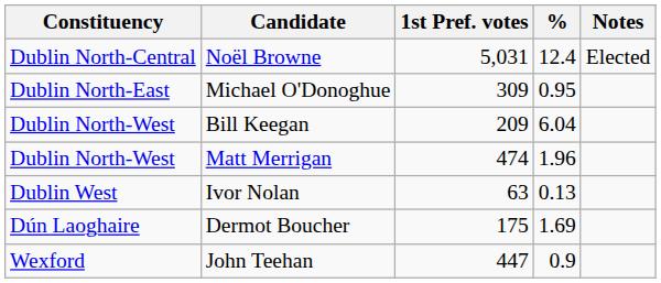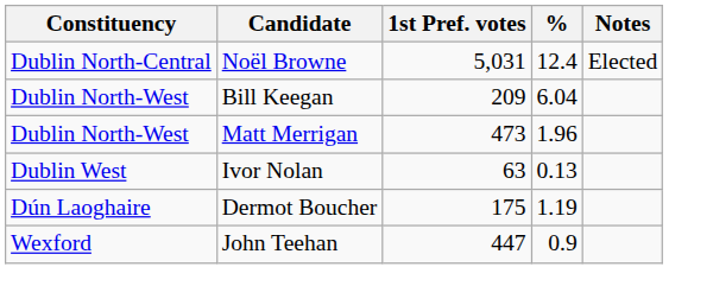- row: Dublin North-East | Michael O'Donoghue | 309 | 0.95
Matt Merrigan | 1st Pref. votes: 474 -> 473
Dermot Boucher | %: 1.69 -> 1.19
